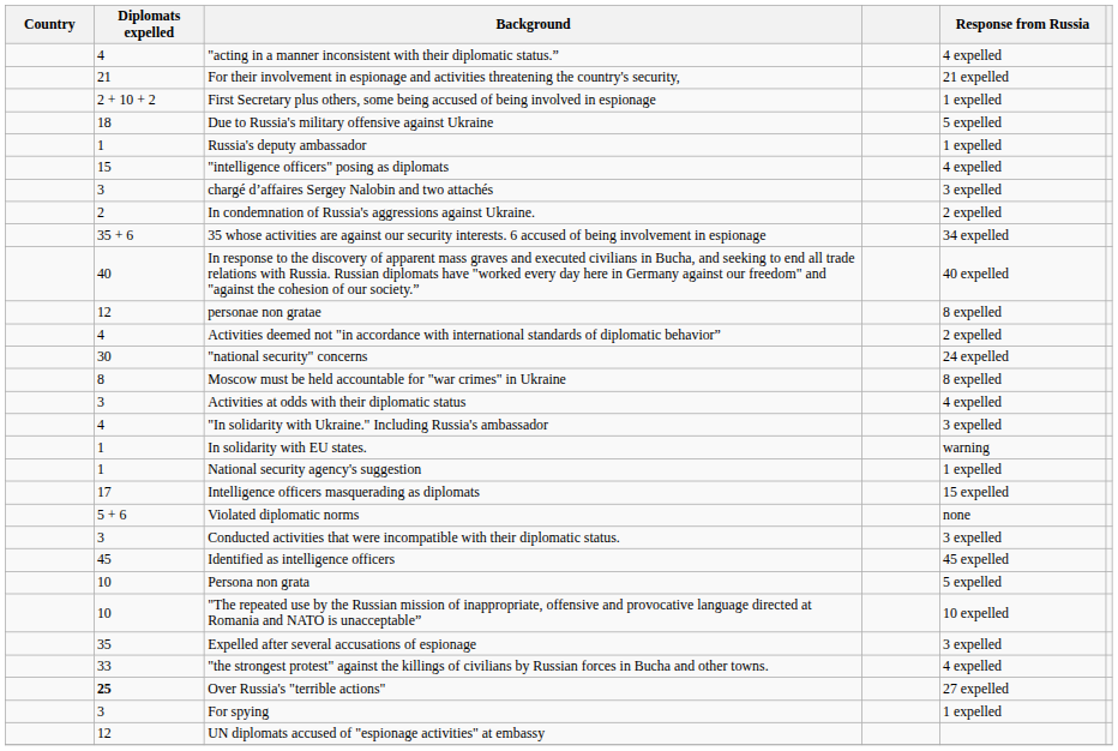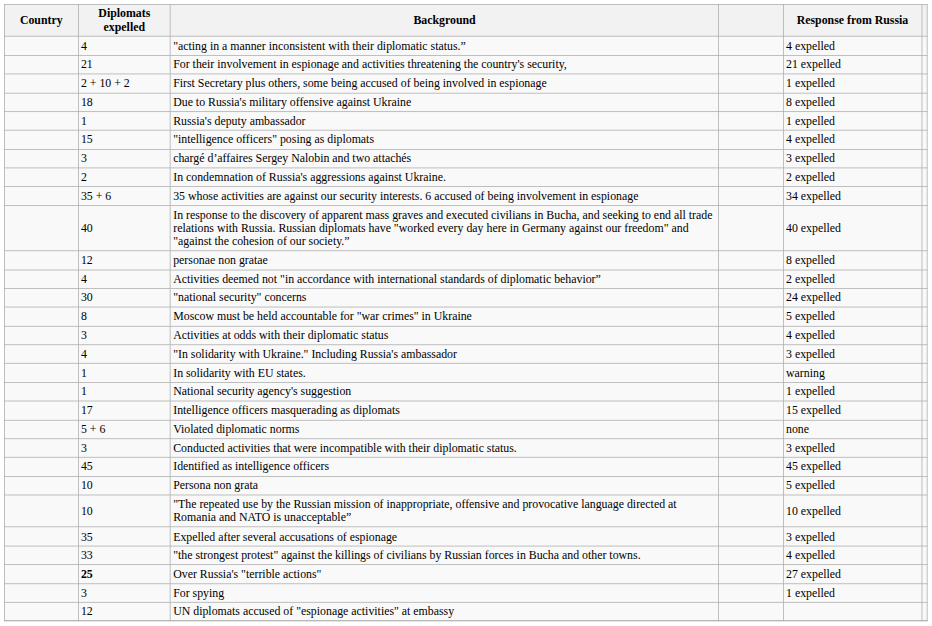Due to Russia's military offensive against Ukraine | Response from Russia: 5 expelled -> 8 expelled
Moscow must be held accountable for "war crimes" in Ukraine | Response from Russia: 8 expelled -> 5 expelled
